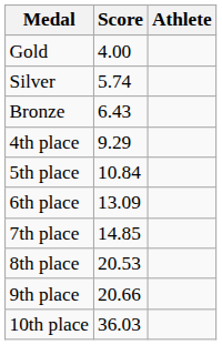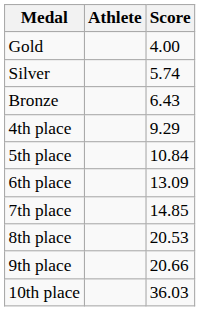columns swapped: Athlete <-> Score
